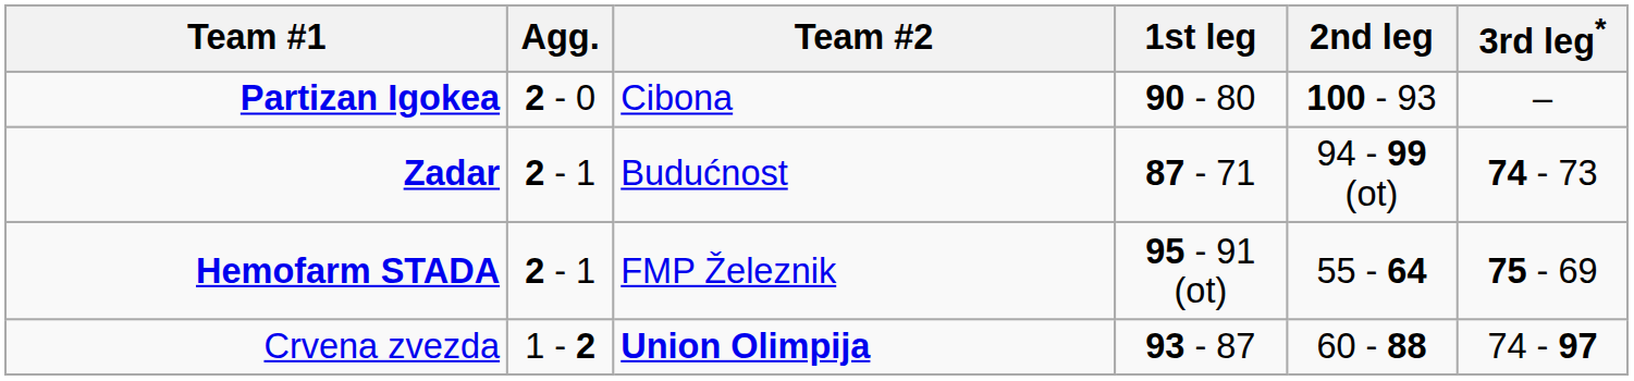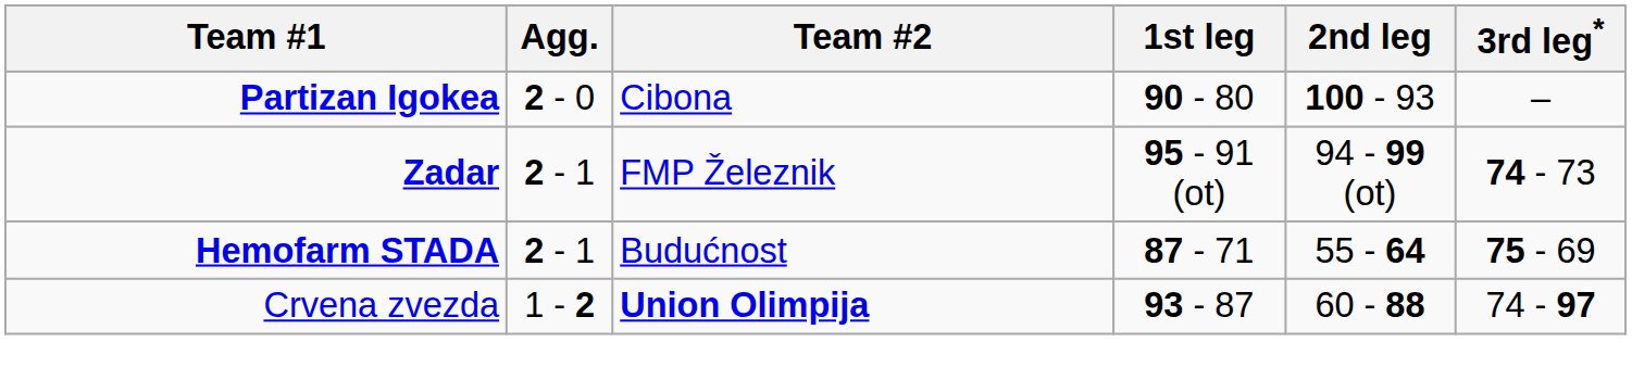Zadar | Team #2: Budućnost -> FMP Železnik
Zadar | 1st leg: 87 - 71 -> 95 - 91 (ot)
Hemofarm STADA | Team #2: FMP Železnik -> Budućnost
Hemofarm STADA | 1st leg: 95 - 91 (ot) -> 87 - 71
